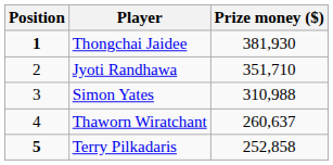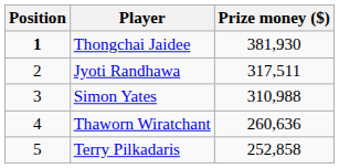Jyoti Randhawa | Prize money ($): 351,710 -> 317,511
Thaworn Wiratchant | Prize money ($): 260,637 -> 260,636
Terry Pilkadaris | Position: bold -> normal
